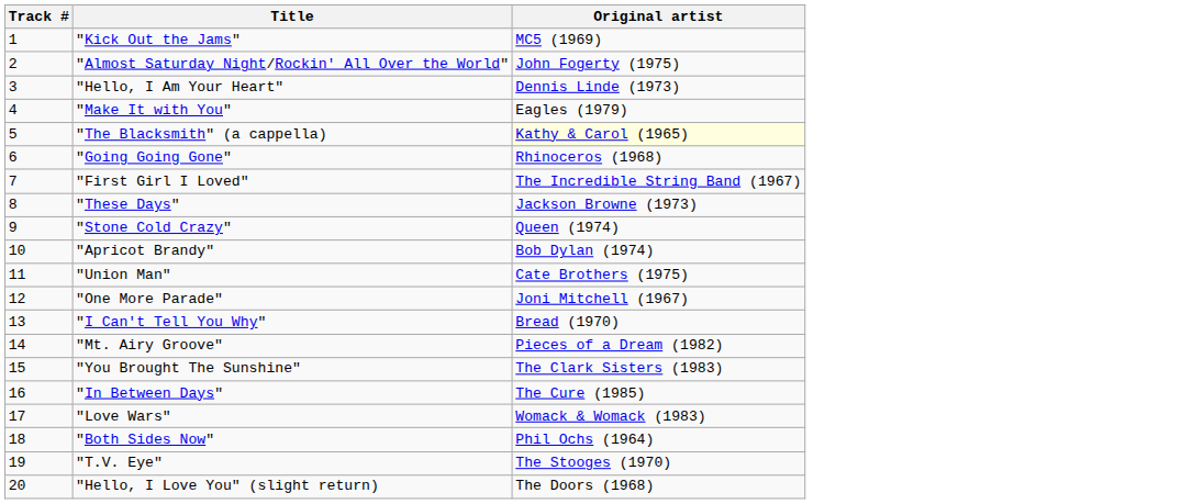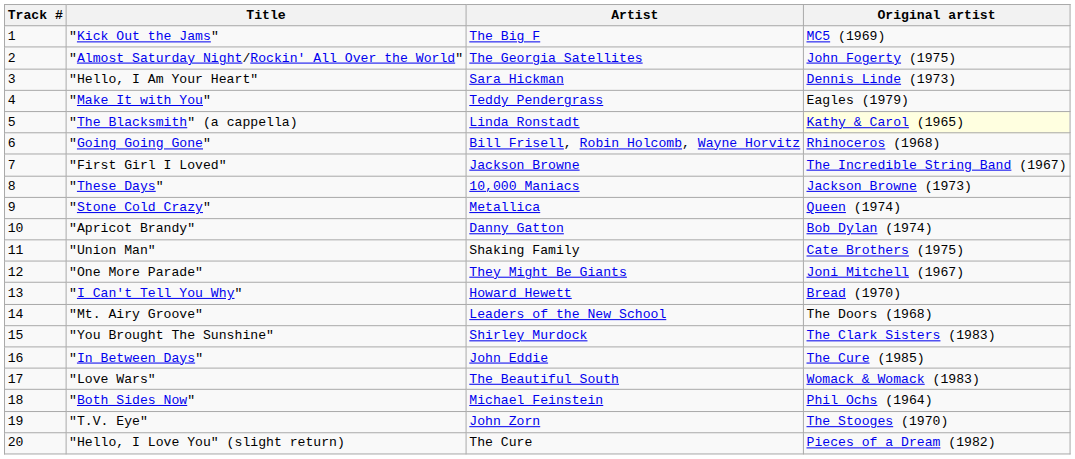+ column: Artist | The Big F | The Georgia Satellites | Sara Hickman | Teddy Pendergrass | Linda Ronstadt | Bill Frisell, Robin Holcomb, Wayne Horvitz | Jackson Browne | 10,000 Maniacs | Metallica | Danny Gatton | Shaking Family | They Might Be Giants | Howard Hewett | Leaders of the New School | Shirley Murdock | John Eddie | The Beautiful South | Michael Feinstein | John Zorn | The Cure
"Mt. Airy Groove" | Original artist: Pieces of a Dream (1982) -> The Doors (1968)
"Hello, I Love You" (slight return) | Original artist: The Doors (1968) -> Pieces of a Dream (1982)
